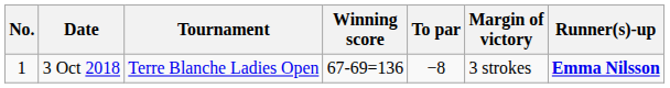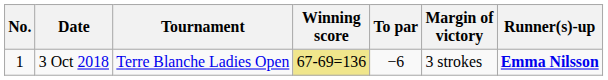3 Oct 2018 | Winning score: no background -> khaki background
3 Oct 2018 | To par: −8 -> −6
